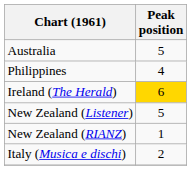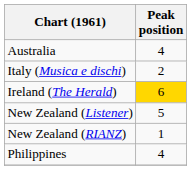Australia | Peak position: 5 -> 4
rows swapped: Italy (Musica e dischi) <-> Philippines
